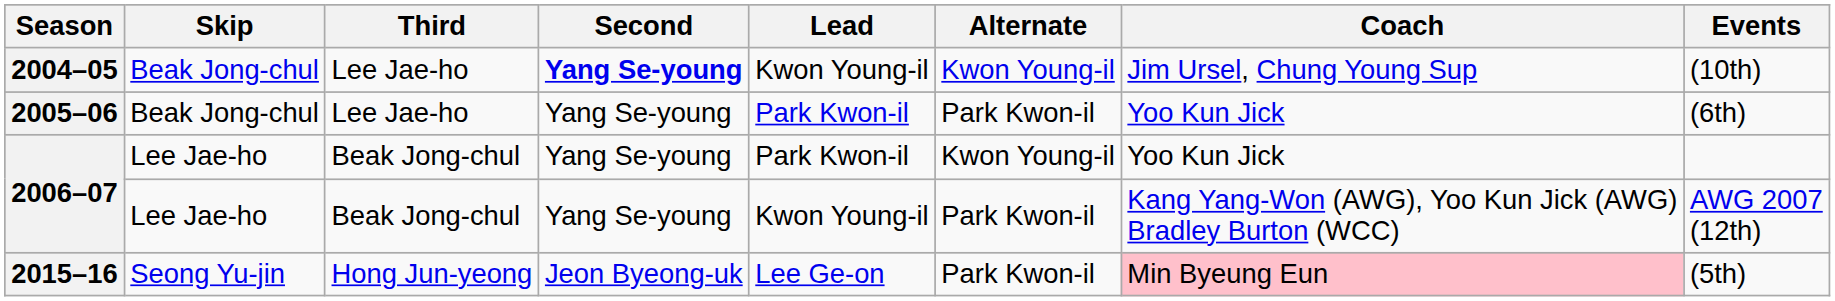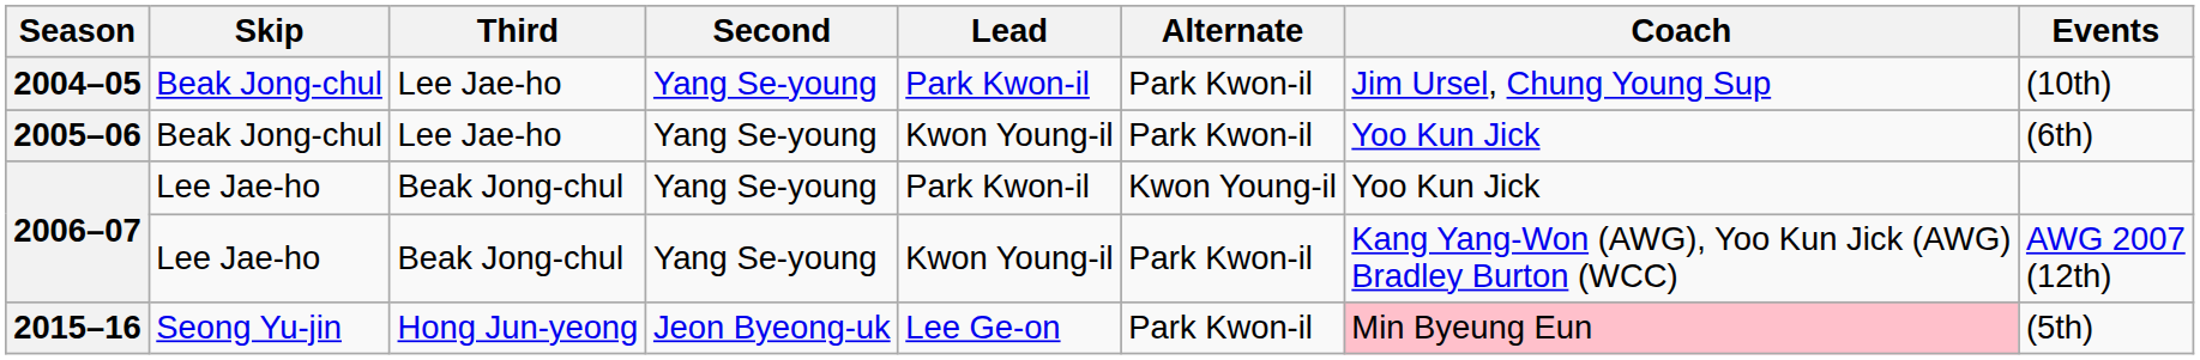2004–05 | Second: bold -> normal
2004–05 | Lead: Kwon Young-il -> Park Kwon-il
2004–05 | Alternate: Kwon Young-il -> Park Kwon-il
2005–06 | Lead: Park Kwon-il -> Kwon Young-il
